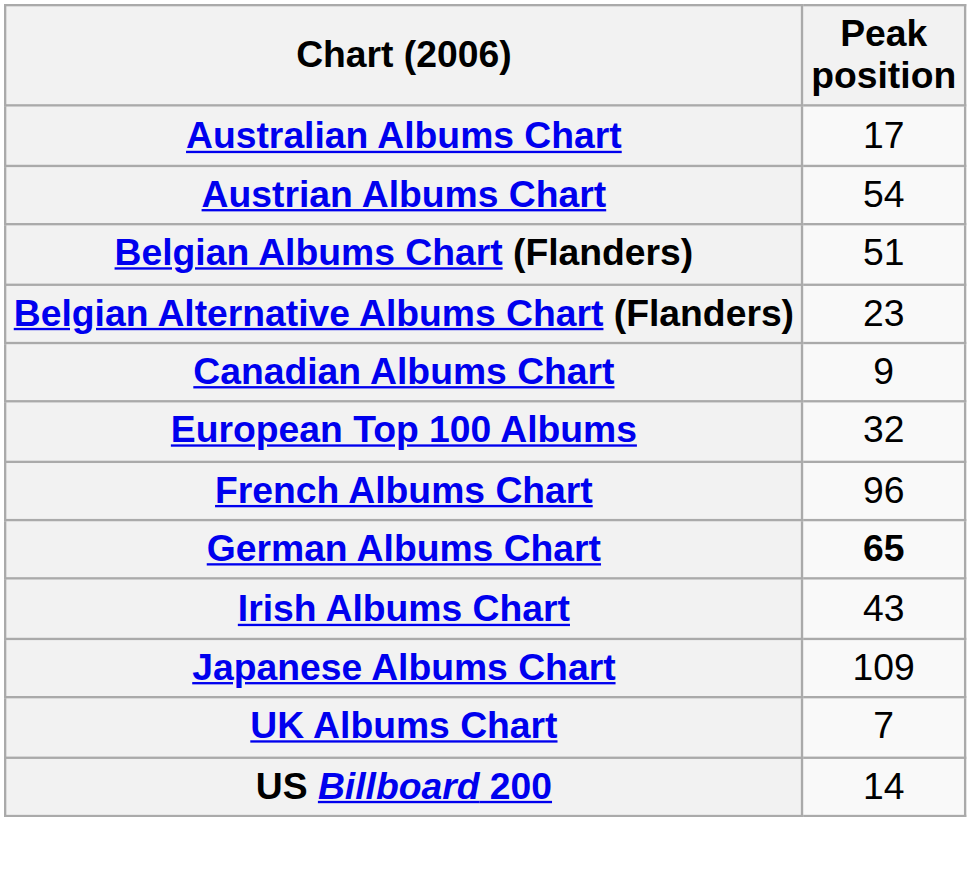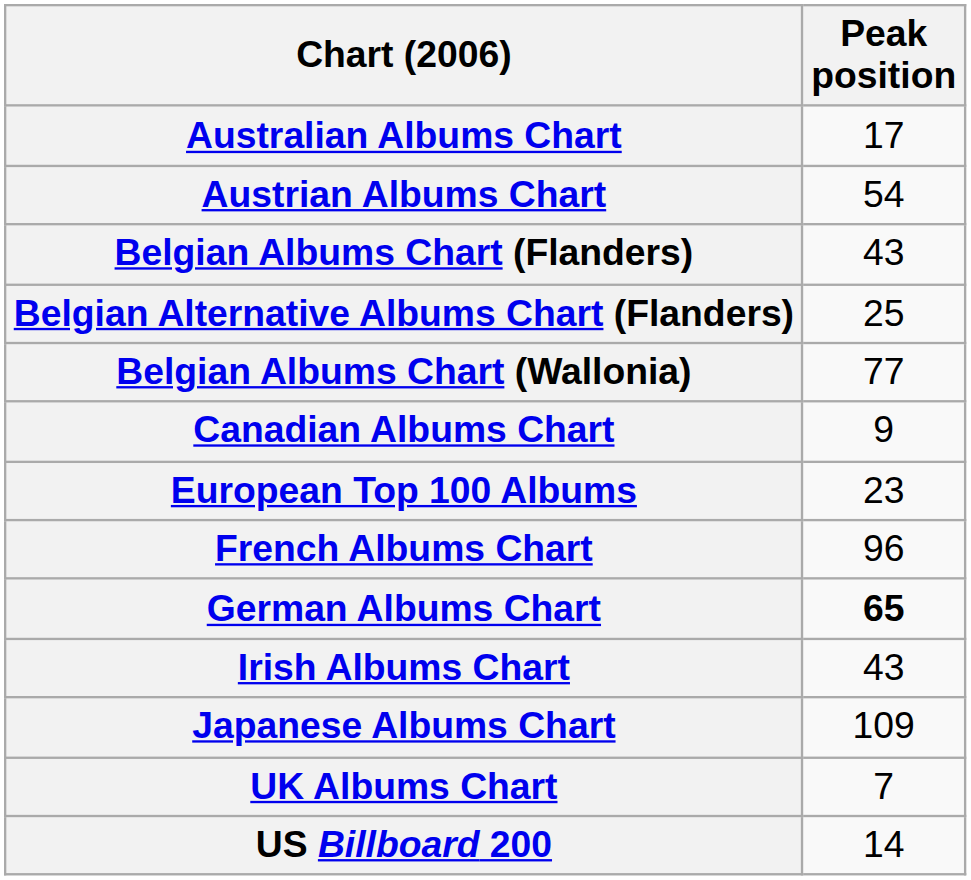Belgian Albums Chart (Flanders) | Peak position: 51 -> 43
Belgian Alternative Albums Chart (Flanders) | Peak position: 23 -> 25
+ row: Belgian Albums Chart (Wallonia) | 77
European Top 100 Albums | Peak position: 32 -> 23
